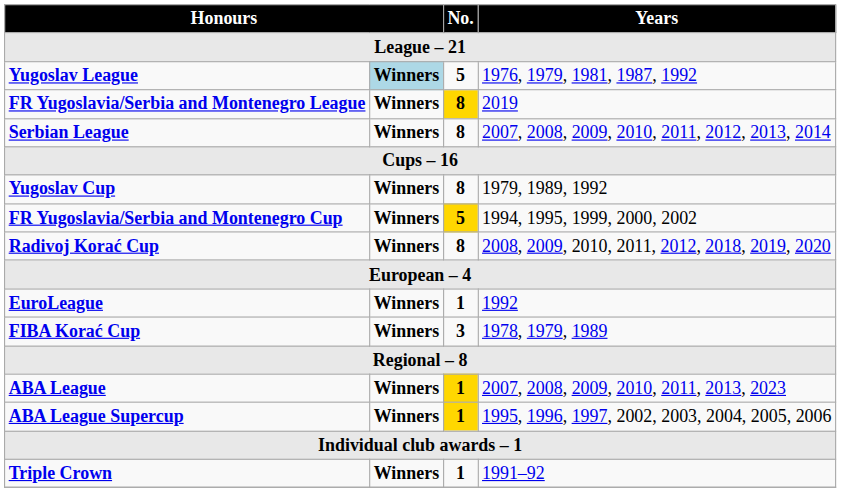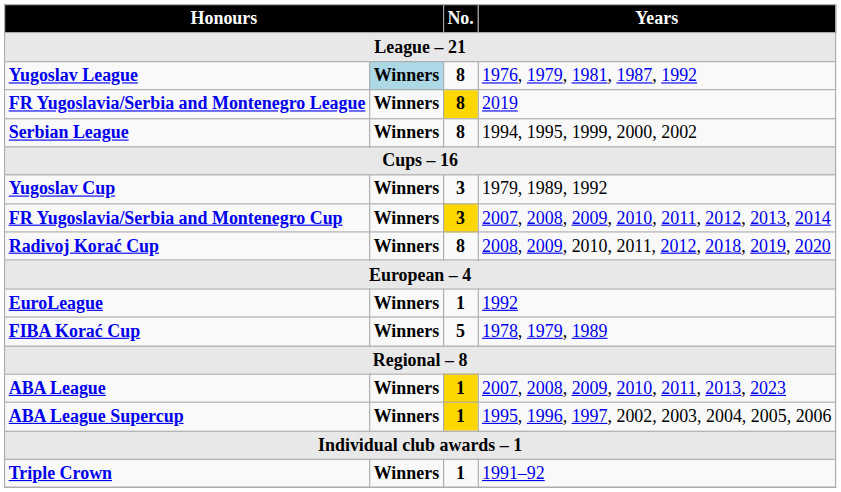Yugoslav League | No.: 5 -> 8
Serbian League | Years: 2007, 2008, 2009, 2010, 2011, 2012, 2013, 2014 -> 1994, 1995, 1999, 2000, 2002
Yugoslav Cup | No.: 8 -> 3
FR Yugoslavia/Serbia and Montenegro Cup | No.: 5 -> 3
FR Yugoslavia/Serbia and Montenegro Cup | Years: 1994, 1995, 1999, 2000, 2002 -> 2007, 2008, 2009, 2010, 2011, 2012, 2013, 2014
FIBA Korać Cup | No.: 3 -> 5
